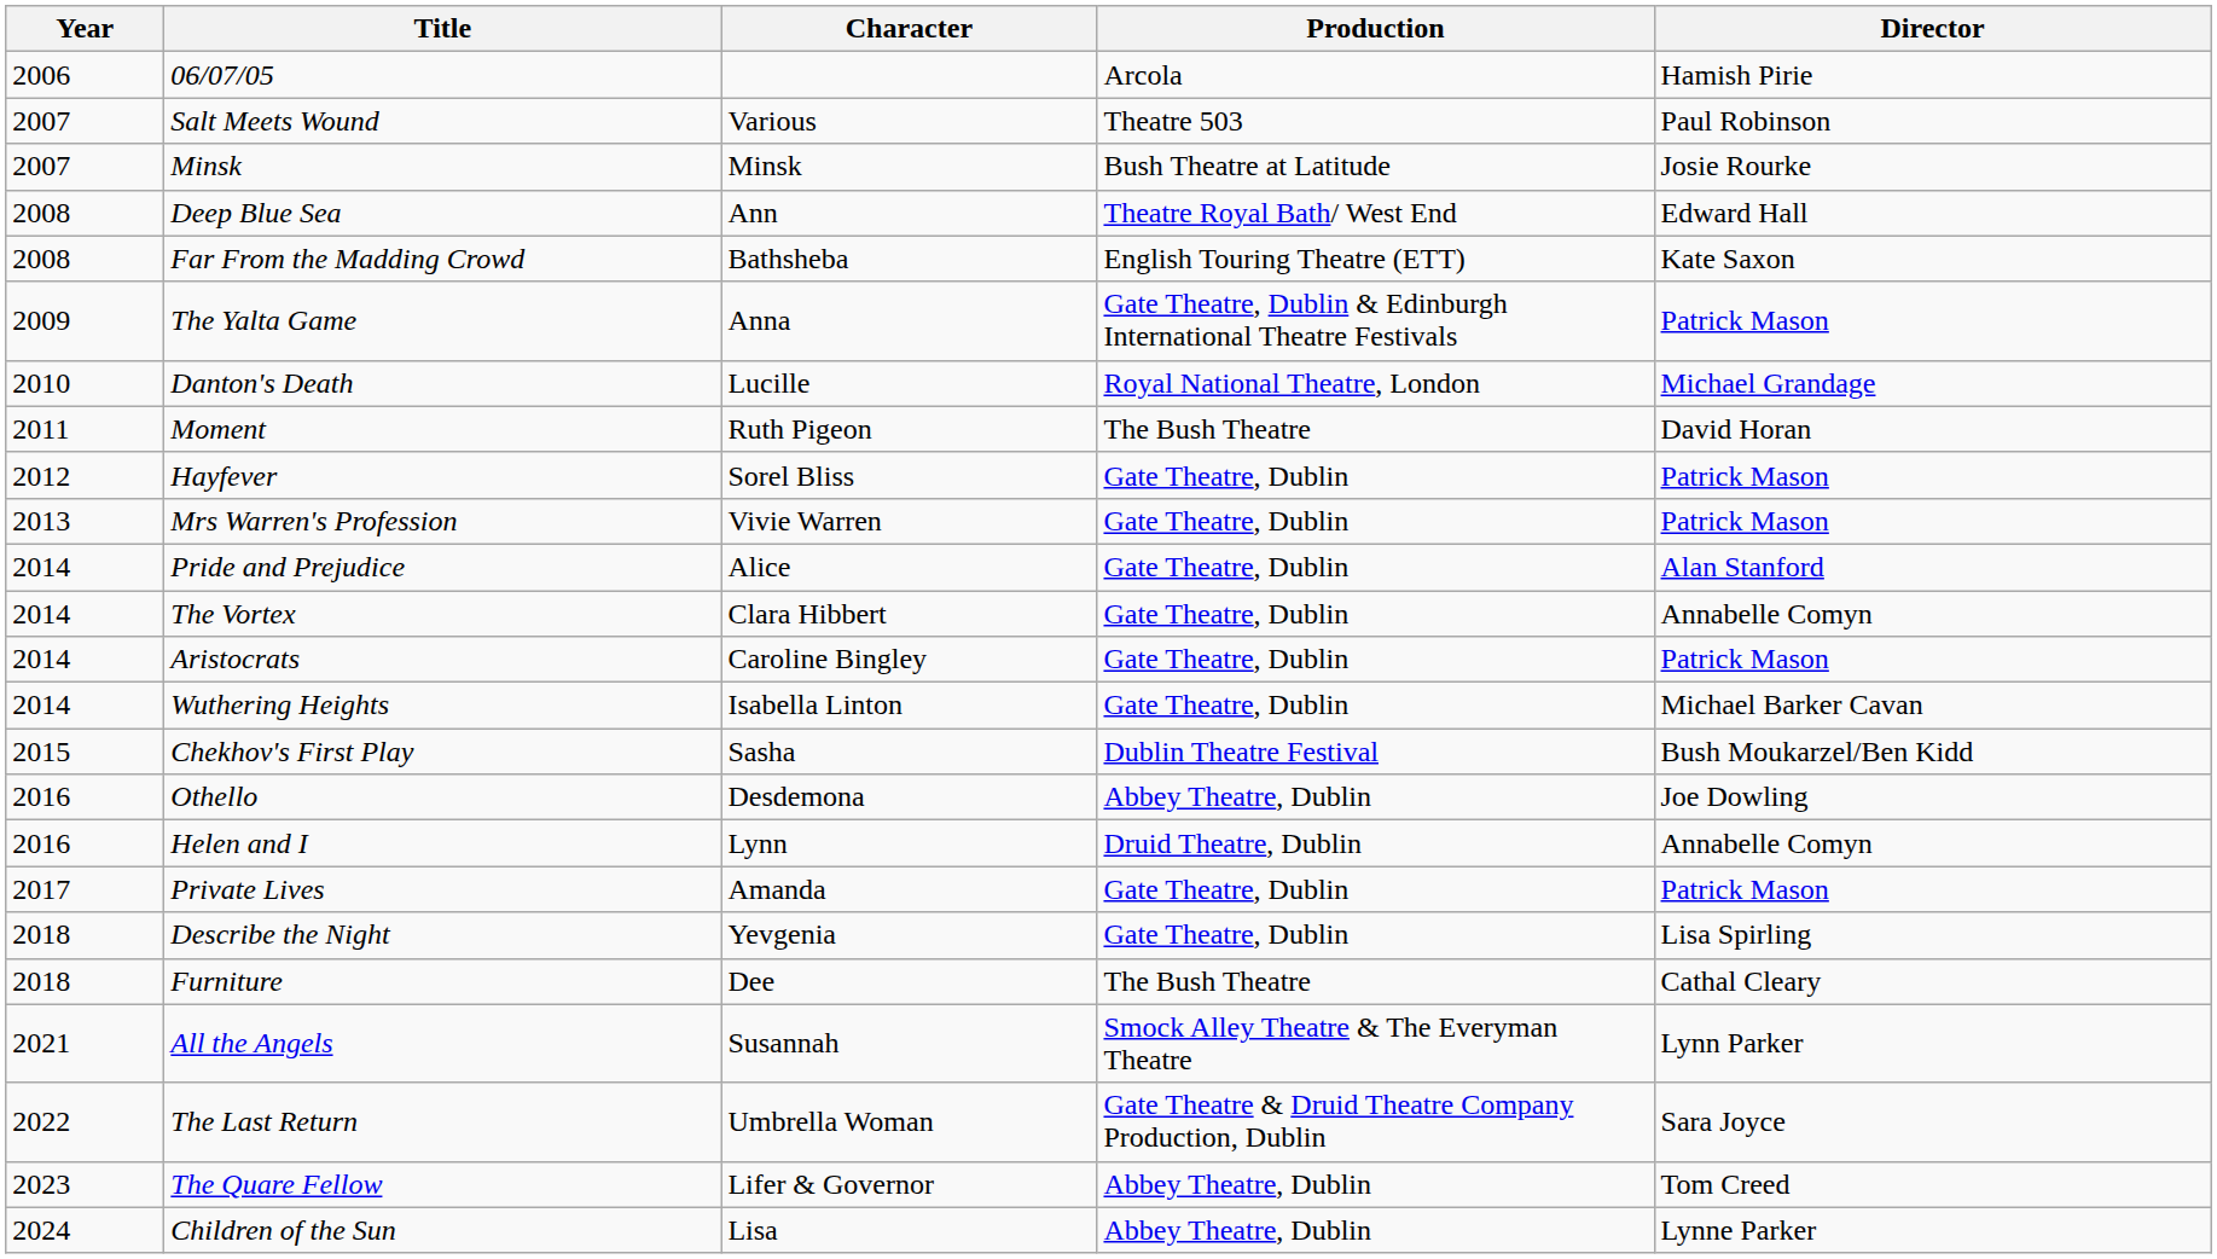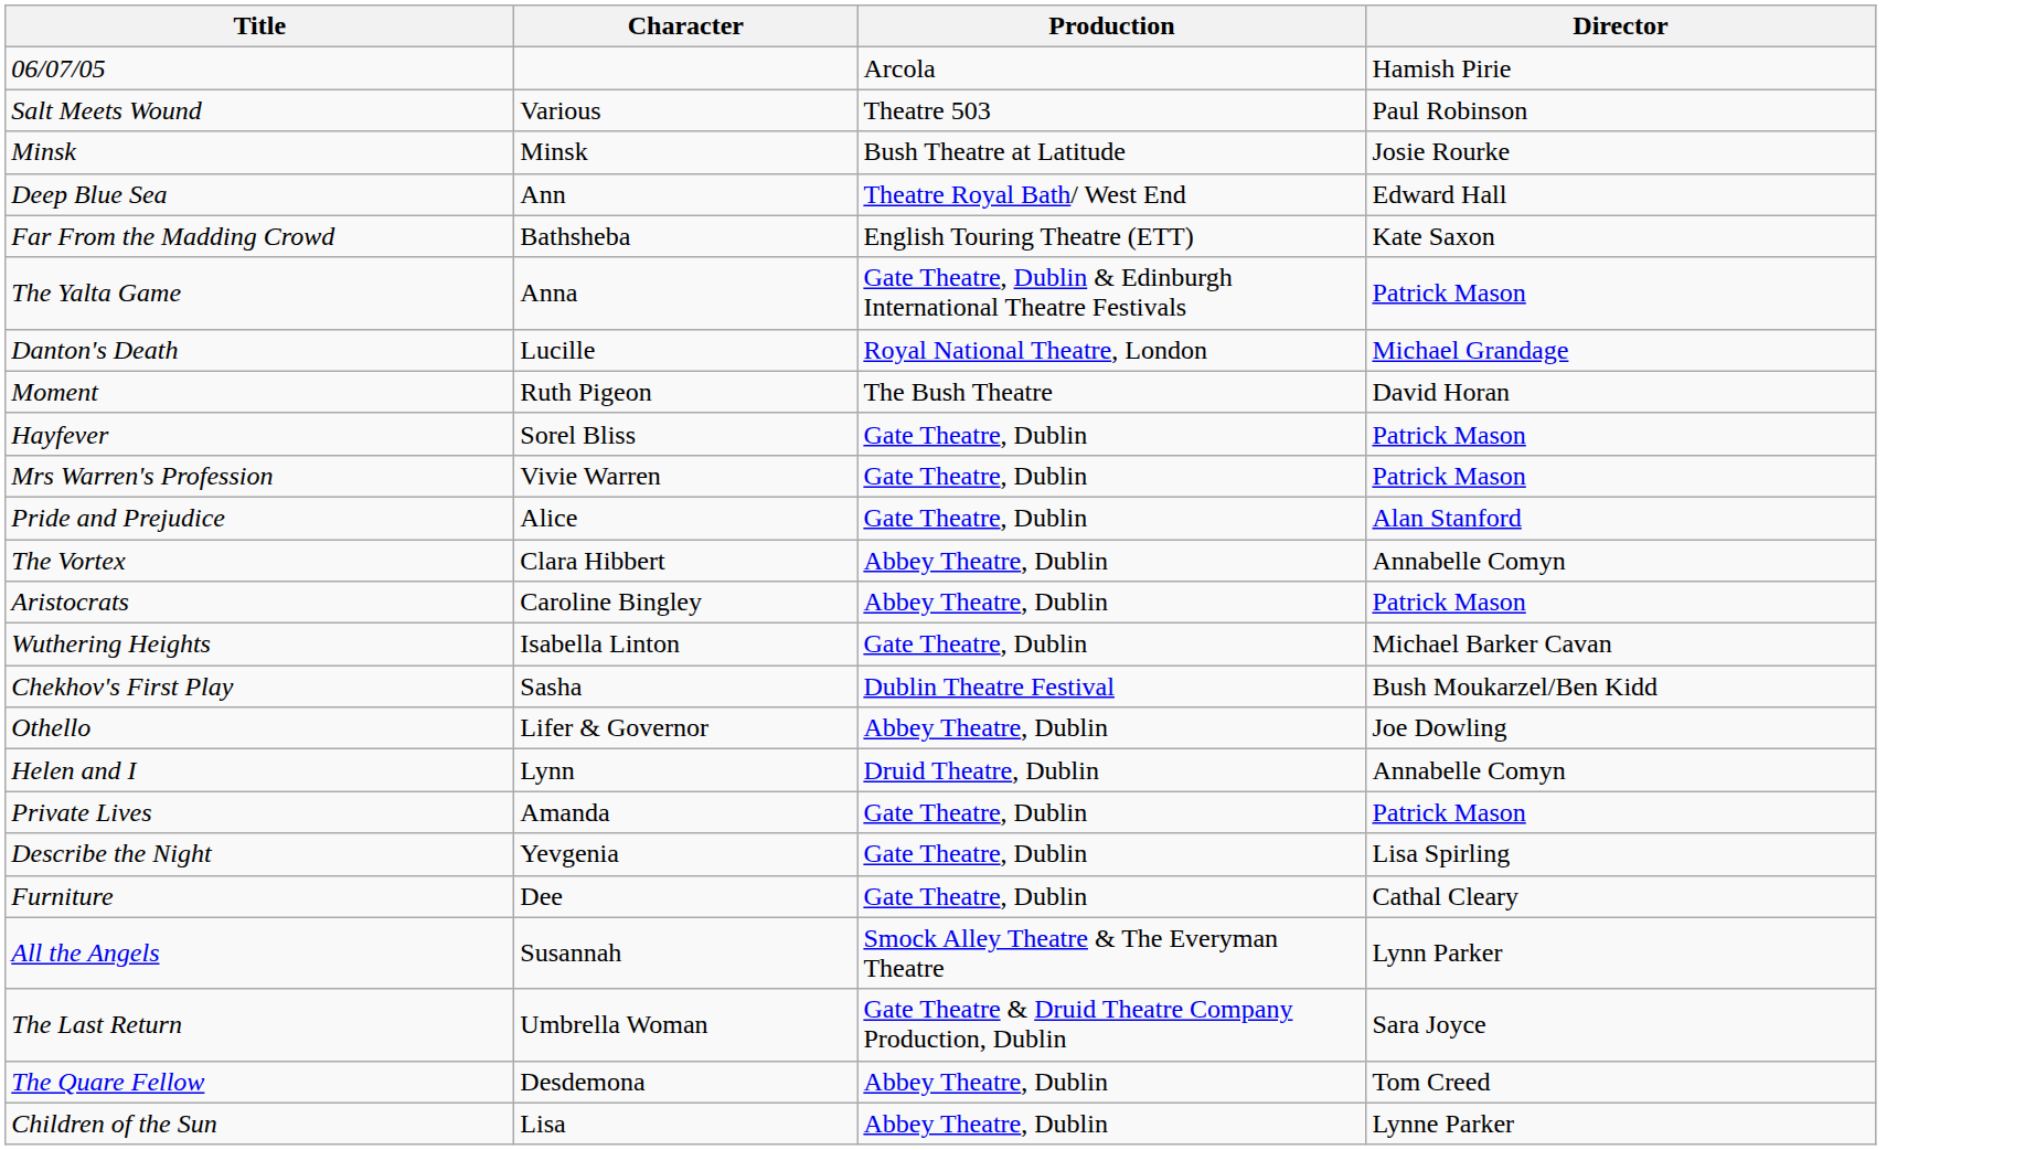- column: Year | 2006 | 2007 | 2007 | 2008 | 2008 | 2009 | 2010 | 2011 | 2012 | 2013 | 2014 | 2014 | 2014 | 2014 | 2015 | 2016 | 2016 | 2017 | 2018 | 2018 | 2021 | 2022 | 2023 | 2024
The Vortex | Production: Gate Theatre, Dublin -> Abbey Theatre, Dublin
Aristocrats | Production: Gate Theatre, Dublin -> Abbey Theatre, Dublin
Othello | Character: Desdemona -> Lifer & Governor
Furniture | Production: The Bush Theatre -> Gate Theatre, Dublin
The Quare Fellow | Character: Lifer & Governor -> Desdemona
